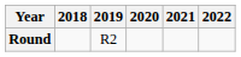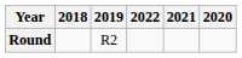columns swapped: 2020 <-> 2022
